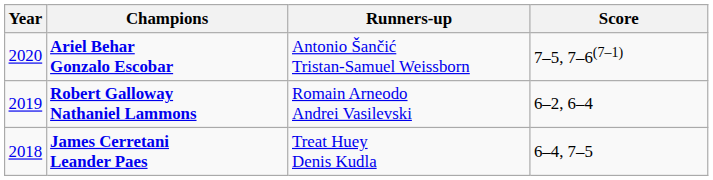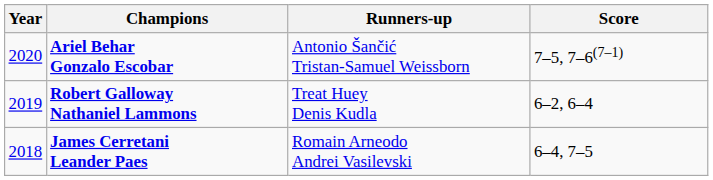Robert Galloway Nathaniel Lammons | Runners-up: Romain Arneodo Andrei Vasilevski -> Treat Huey Denis Kudla
James Cerretani Leander Paes | Runners-up: Treat Huey Denis Kudla -> Romain Arneodo Andrei Vasilevski
